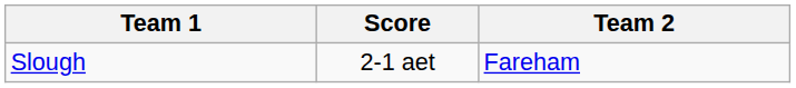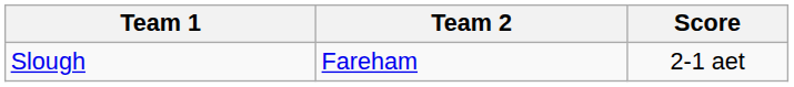columns swapped: Team 2 <-> Score
